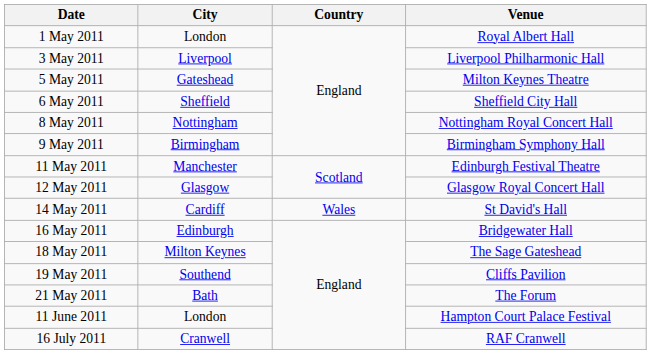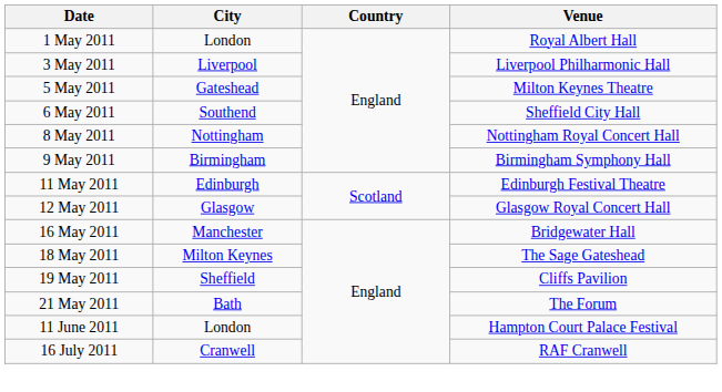6 May 2011 | City: Sheffield -> Southend
11 May 2011 | City: Manchester -> Edinburgh
- row: 14 May 2011 | Cardiff | Wales | St David's Hall
16 May 2011 | City: Edinburgh -> Manchester
19 May 2011 | City: Southend -> Sheffield
